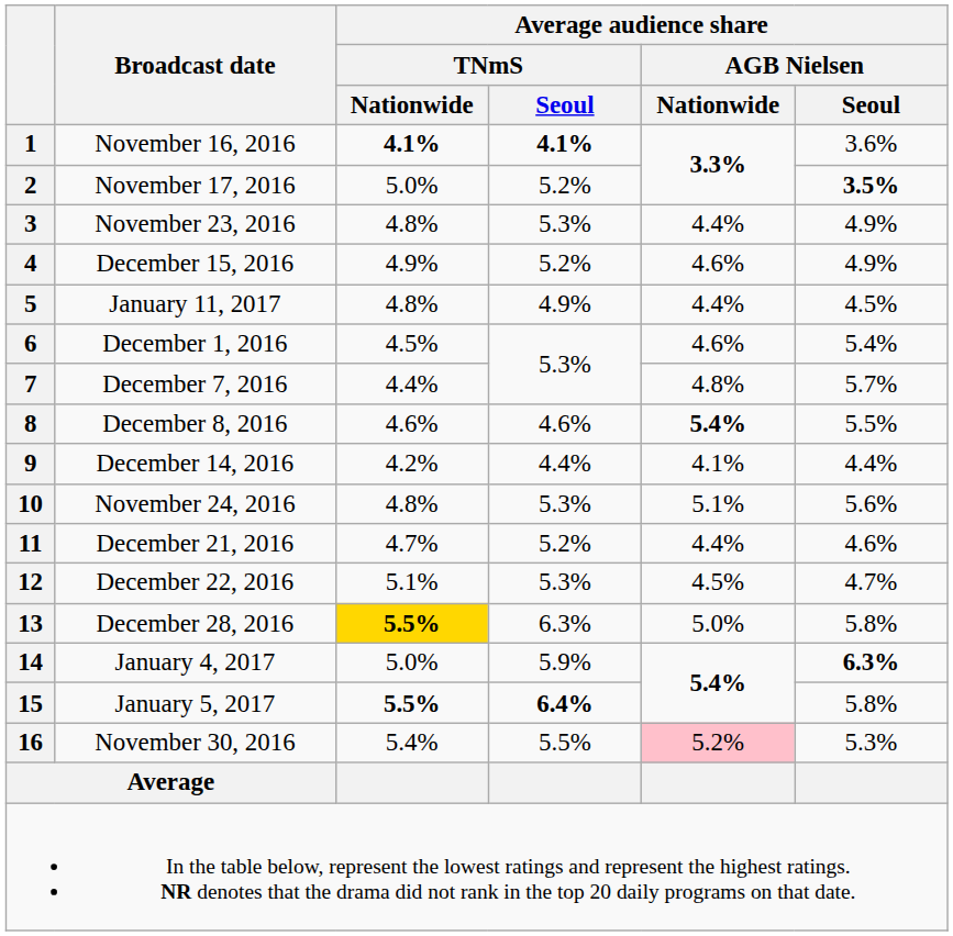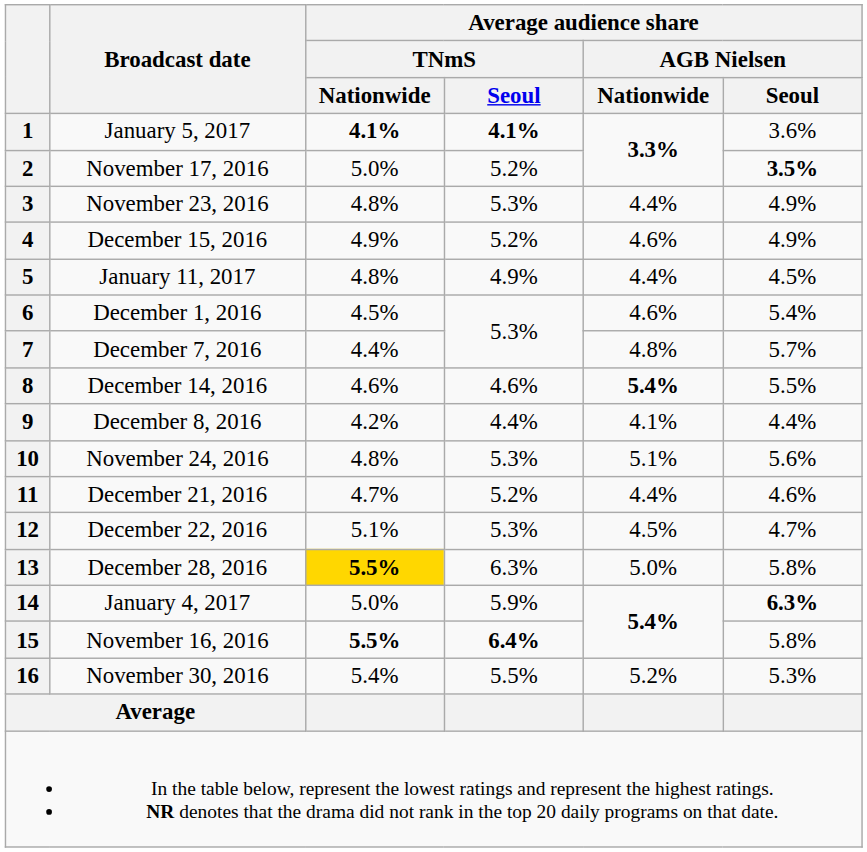1 | Broadcast date: November 16, 2016 -> January 5, 2017
8 | Broadcast date: December 8, 2016 -> December 14, 2016
9 | Broadcast date: December 14, 2016 -> December 8, 2016
15 | Broadcast date: January 5, 2017 -> November 16, 2016
16 | Average audience share / AGB Nielsen / Nationwide: pink background -> no background
